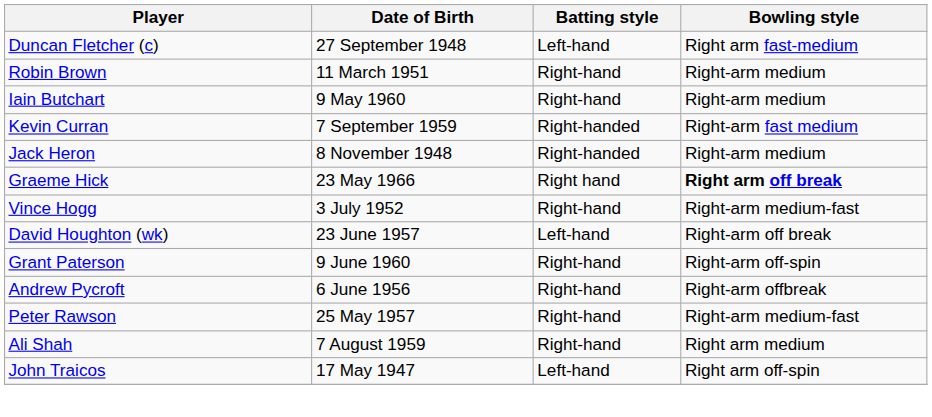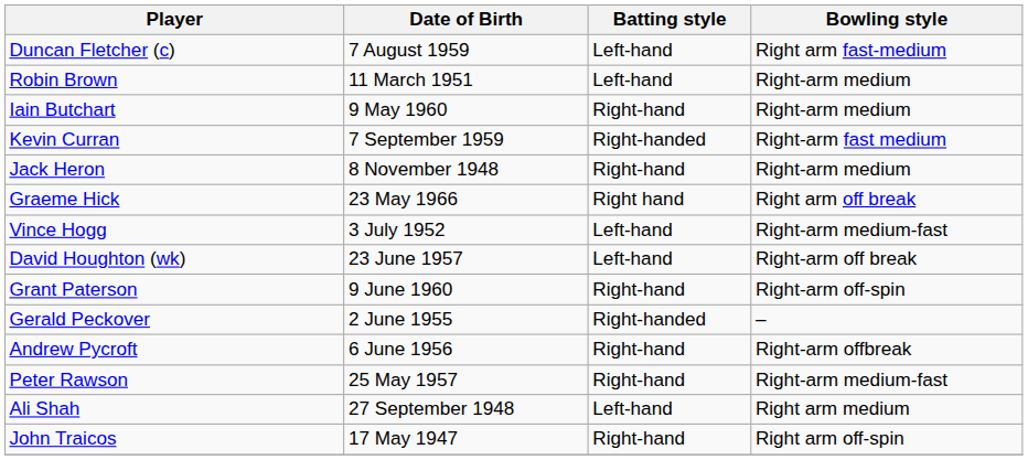Duncan Fletcher (c) | Date of Birth: 27 September 1948 -> 7 August 1959
Robin Brown | Batting style: Right-hand -> Left-hand
Jack Heron | Batting style: Right-handed -> Right-hand
Graeme Hick | Bowling style: bold -> normal
Vince Hogg | Batting style: Right-hand -> Left-hand
+ row: Gerald Peckover | 2 June 1955 | Right-handed | –
Ali Shah | Date of Birth: 7 August 1959 -> 27 September 1948
Ali Shah | Batting style: Right-hand -> Left-hand
John Traicos | Batting style: Left-hand -> Right-hand
